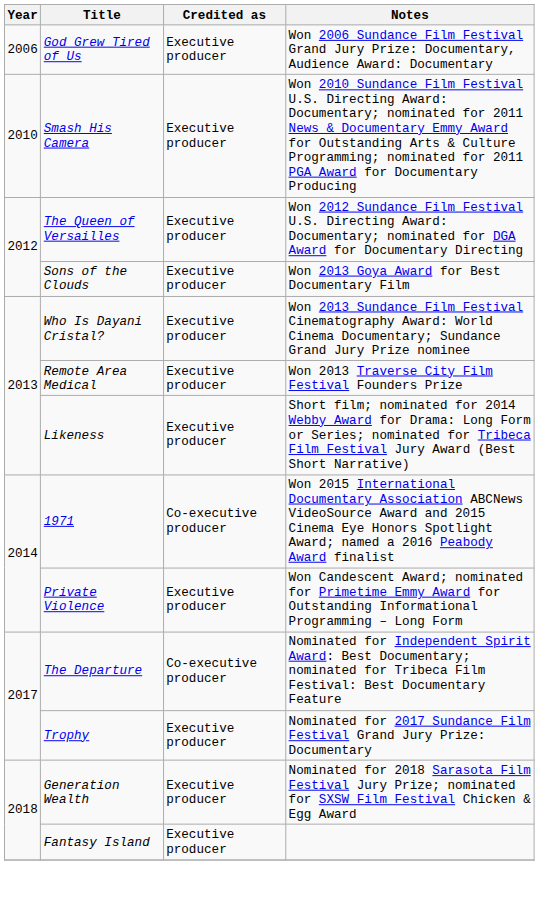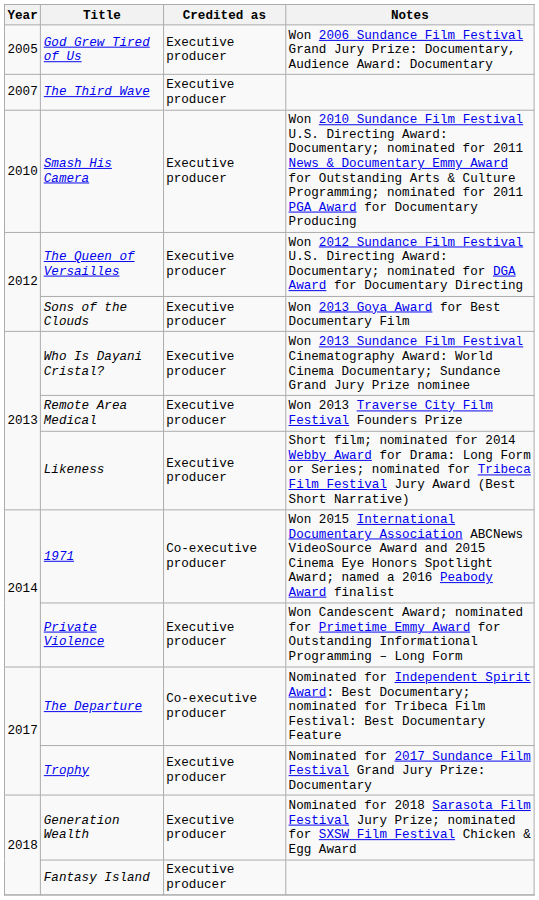God Grew Tired of Us | Year: 2006 -> 2005
+ row: 2007 | The Third Wave | Executive producer
